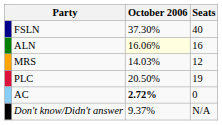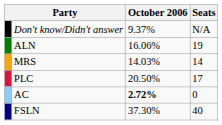rows swapped: FSLN <-> Don't know/Didn't answer
ALN | October 2006: lightyellow background -> no background
ALN | Seats: 16 -> 19
MRS | Seats: 12 -> 14
PLC | Seats: 19 -> 17
